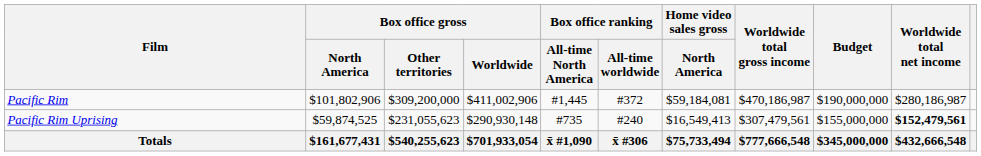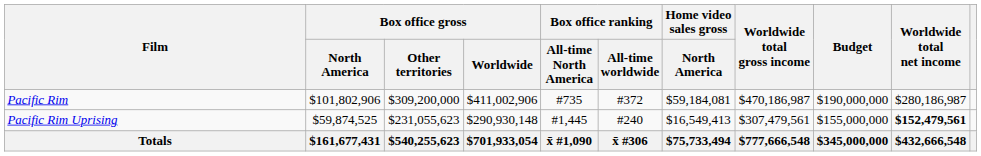Pacific Rim | Box office ranking / All-time North America: #1,445 -> #735
Pacific Rim Uprising | Box office ranking / All-time North America: #735 -> #1,445
